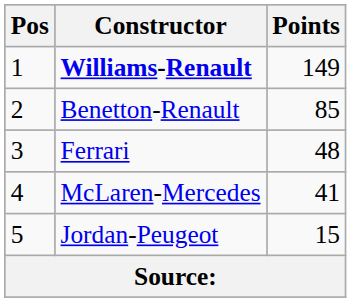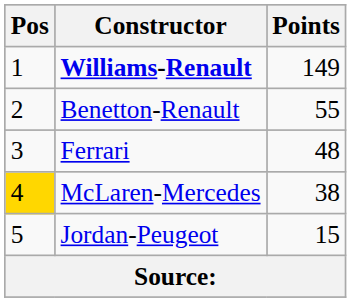Benetton-Renault | Points: 85 -> 55
McLaren-Mercedes | Pos: no background -> gold background
McLaren-Mercedes | Points: 41 -> 38
